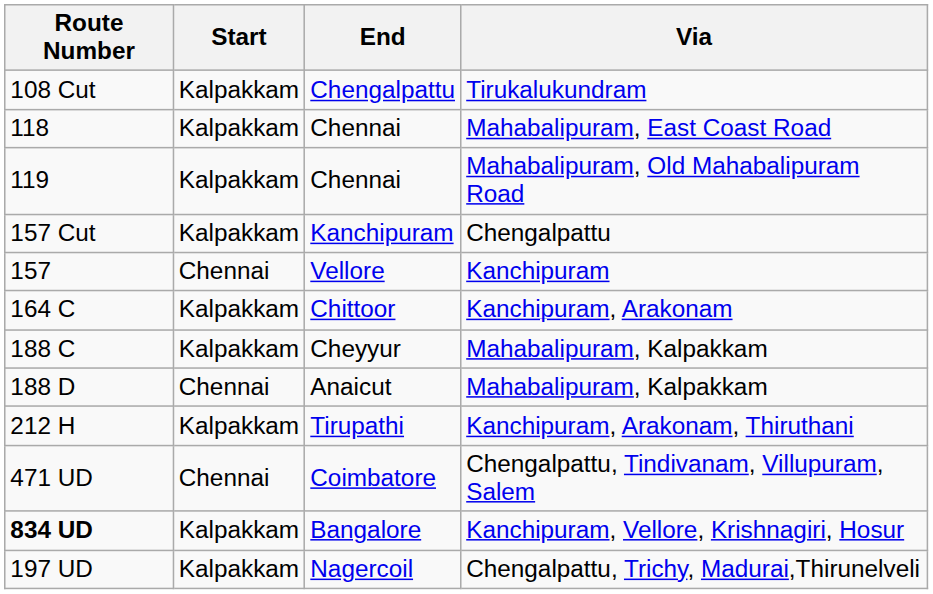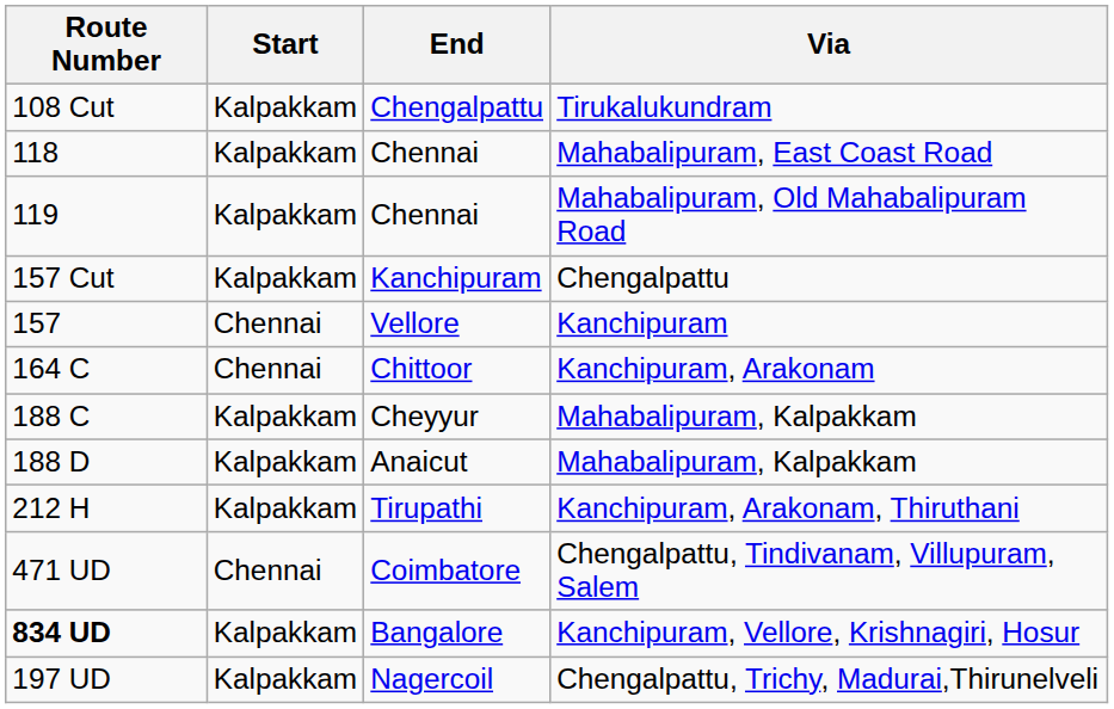Chittoor | Start: Kalpakkam -> Chennai
Anaicut | Start: Chennai -> Kalpakkam
